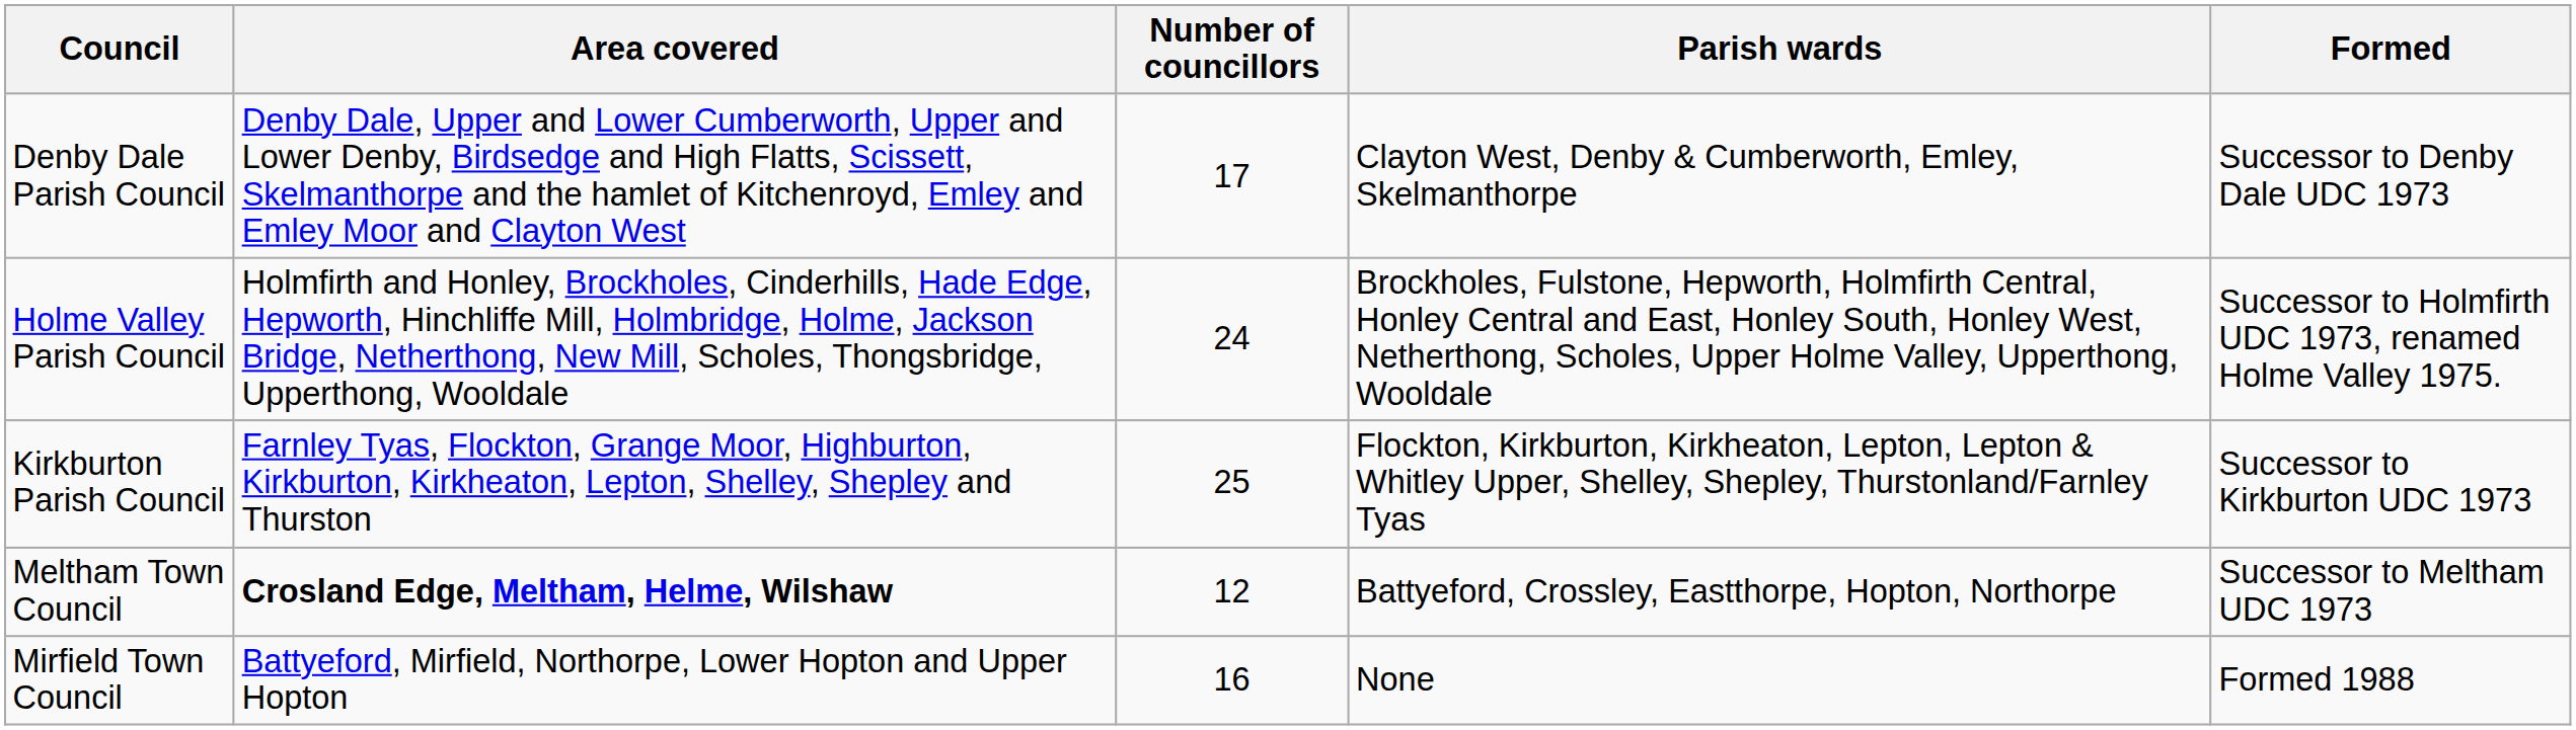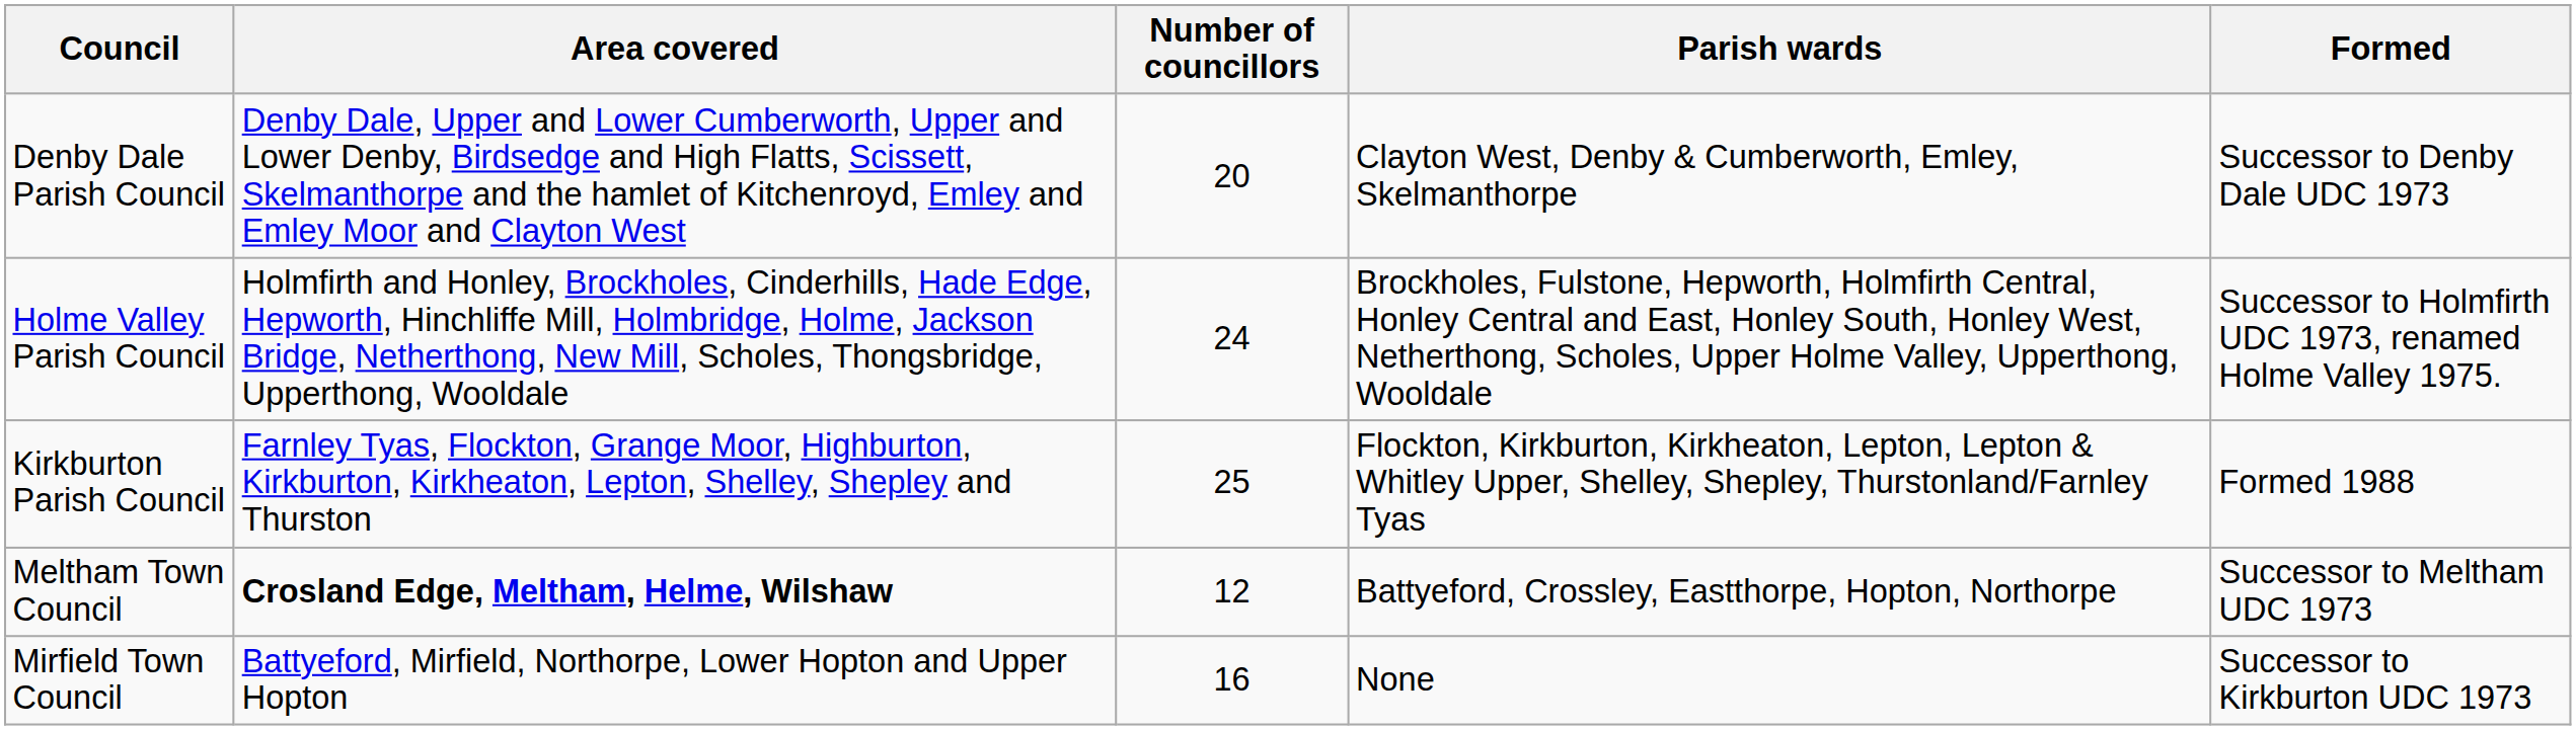Denby Dale Parish Council | Number of councillors: 17 -> 20
Kirkburton Parish Council | Formed: Successor to Kirkburton UDC 1973 -> Formed 1988
Mirfield Town Council | Formed: Formed 1988 -> Successor to Kirkburton UDC 1973
